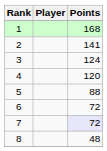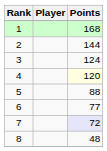2 | Points: 141 -> 144
4 | Points: no background -> lightyellow background
6 | Points: 72 -> 77
